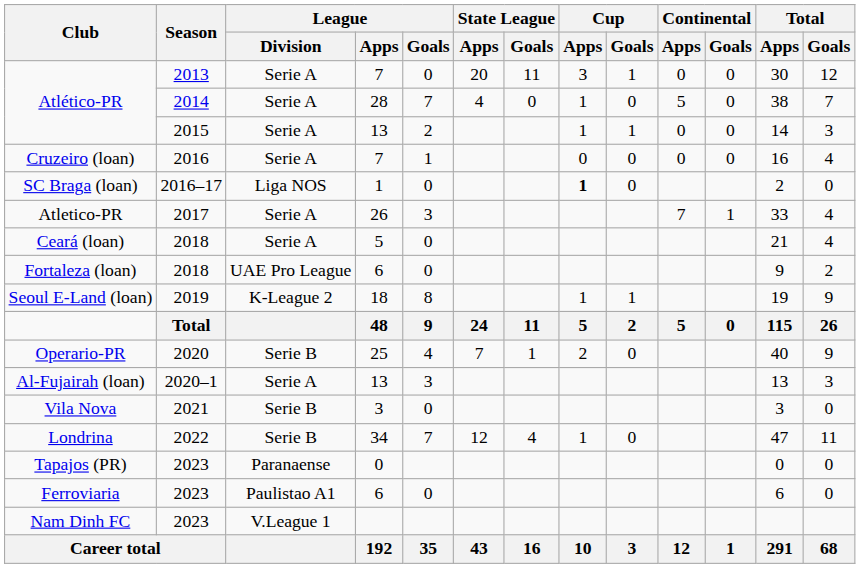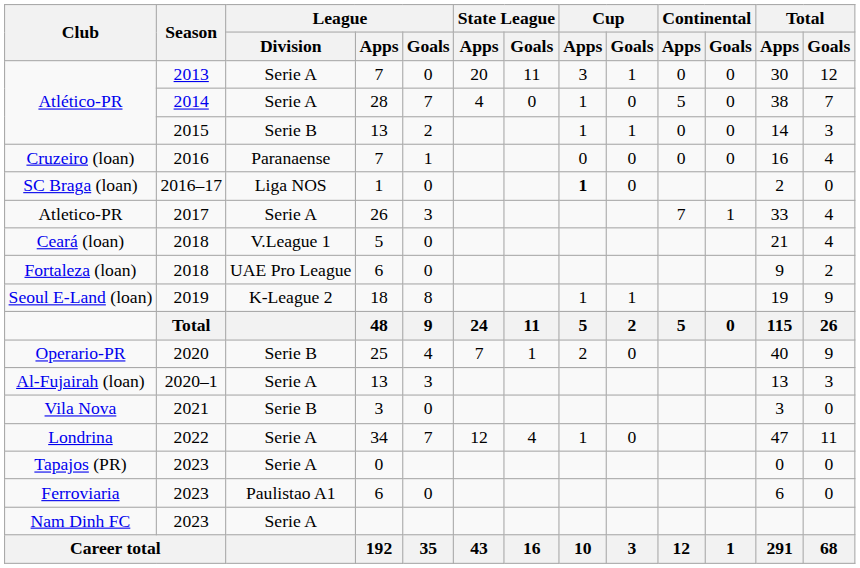Atlético-PR / 2015 | League / Division: Serie A -> Serie B
Cruzeiro (loan) | League / Division: Serie A -> Paranaense
Ceará (loan) | League / Division: Serie A -> V.League 1
Londrina | League / Division: Serie B -> Serie A
Tapajos (PR) | League / Division: Paranaense -> Serie A
Nam Dinh FC | League / Division: V.League 1 -> Serie A
